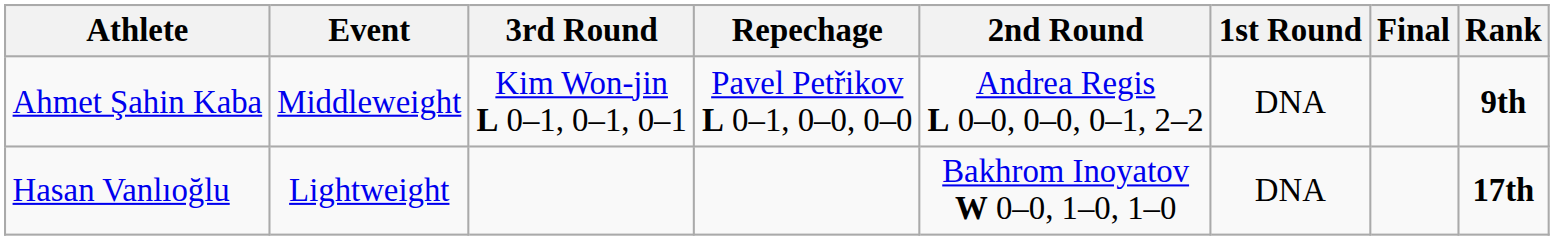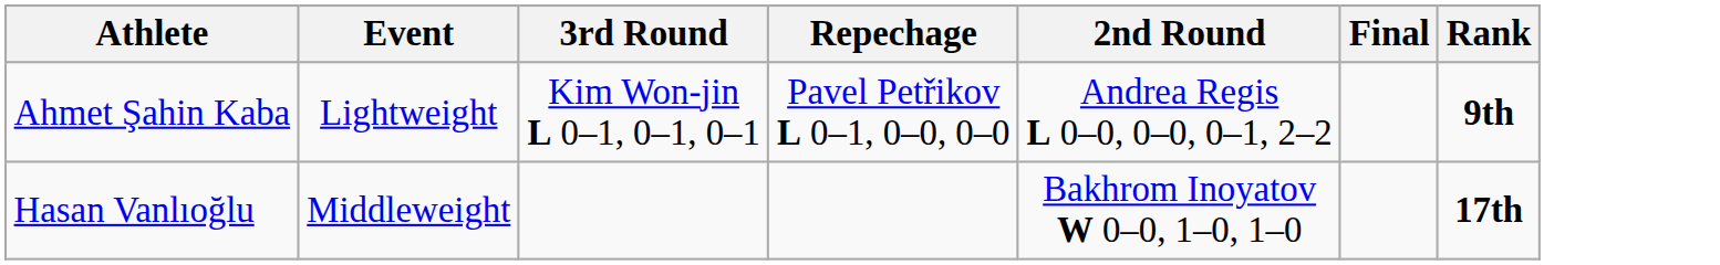- column: 1st Round | DNA | DNA
Ahmet Şahin Kaba | Event: Middleweight -> Lightweight
Hasan Vanlıoğlu | Event: Lightweight -> Middleweight
